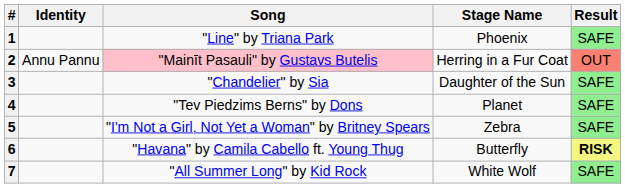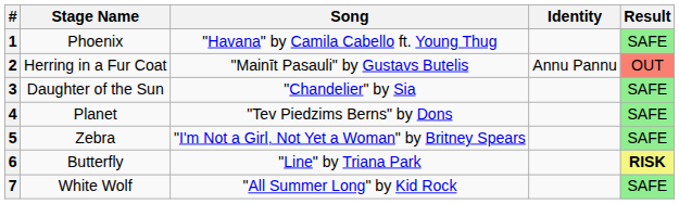columns swapped: Stage Name <-> Identity
1 | Song: "Line" by Triana Park -> "Havana" by Camila Cabello ft. Young Thug
2 | Song: pink background -> no background
6 | Song: "Havana" by Camila Cabello ft. Young Thug -> "Line" by Triana Park
